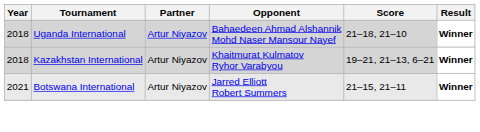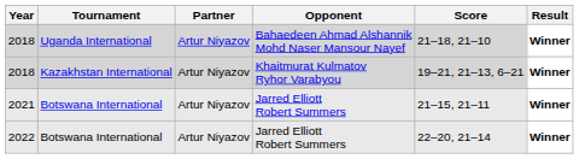+ row: 2022 | Botswana International | Artur Niyazov | Jarred Elliott Robert Summers | 22–20, 21–14 | Winner
